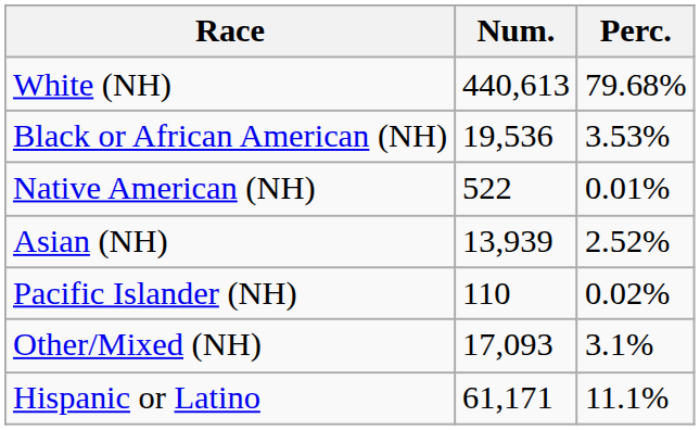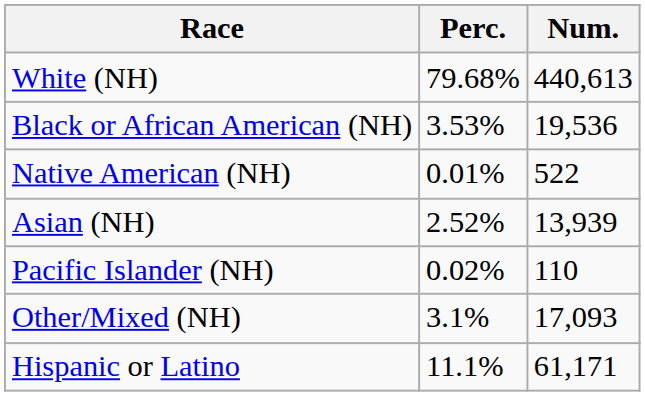columns swapped: Num. <-> Perc.
